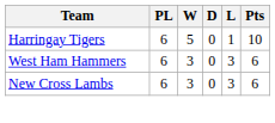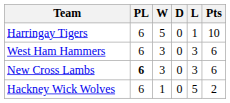New Cross Lambs | PL: normal -> bold
+ row: Hackney Wick Wolves | 6 | 1 | 0 | 5 | 2
